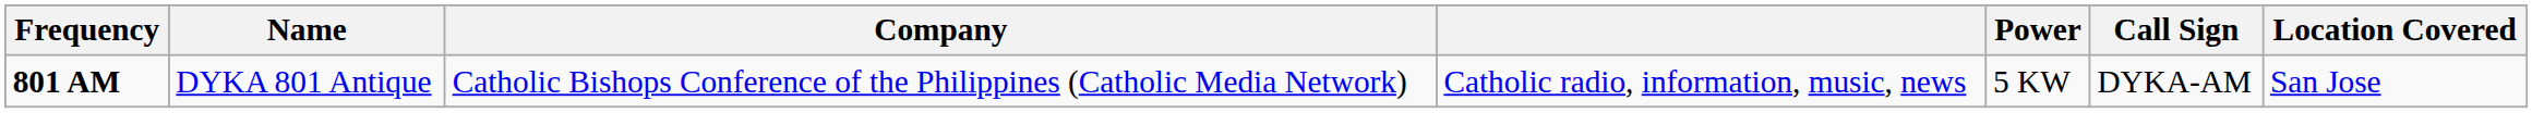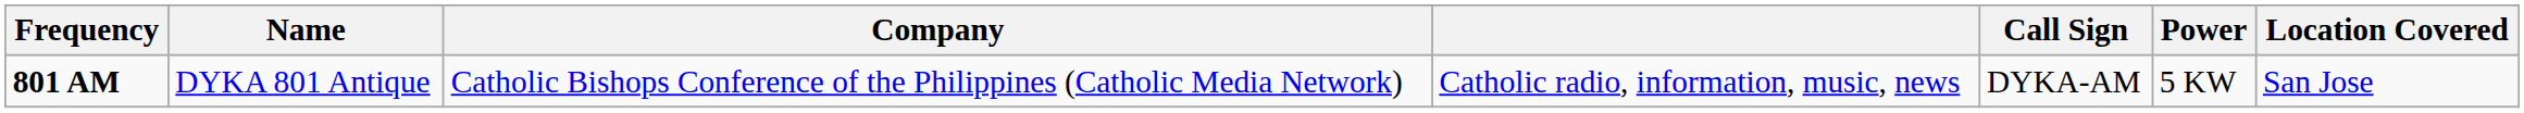columns swapped: Call Sign <-> Power
